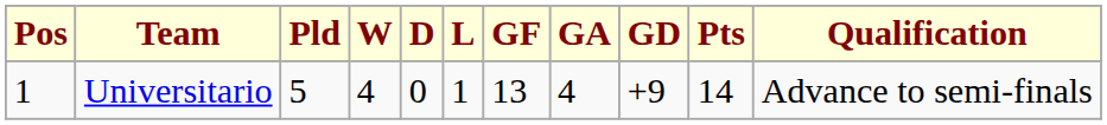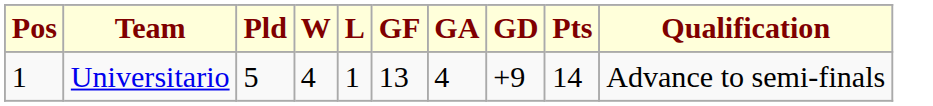- column: D | 0
